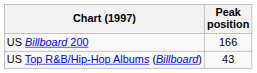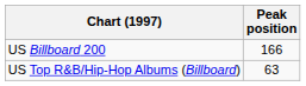US Top R&B/Hip-Hop Albums (Billboard) | Peak position: 43 -> 63
